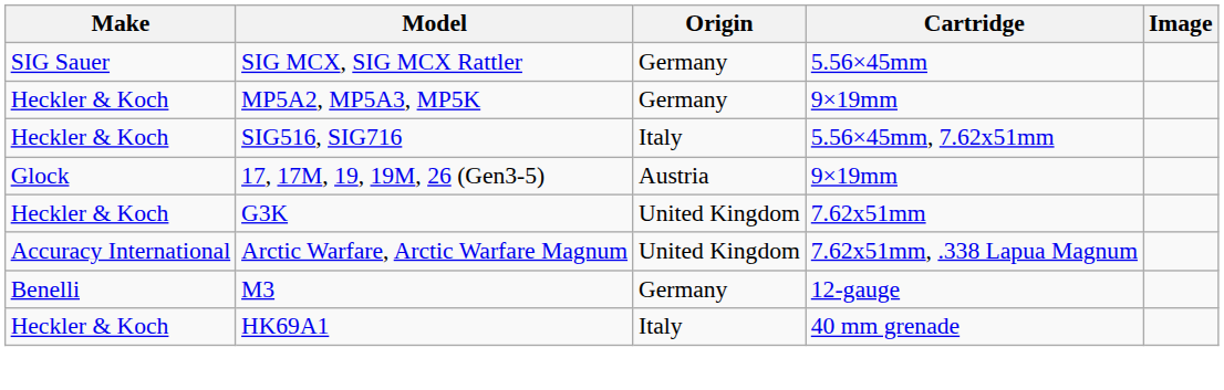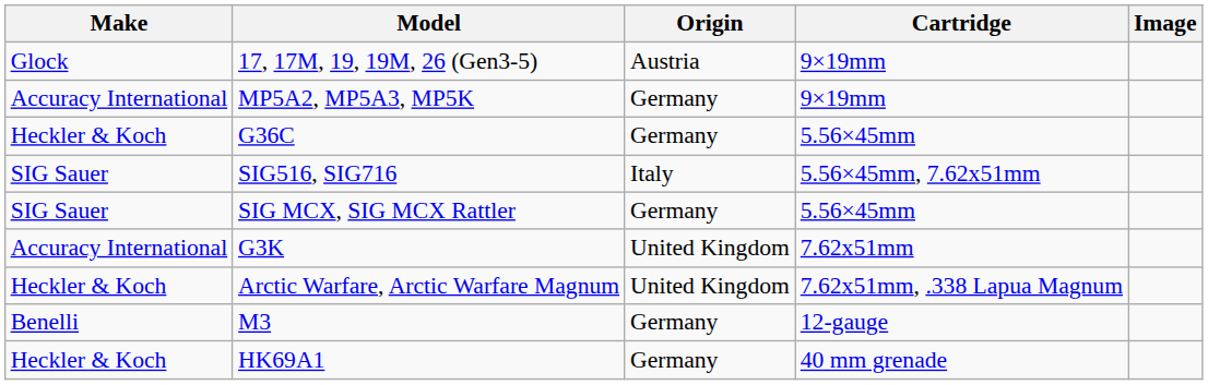rows swapped: 17, 17M, 19, 19M, 26 (Gen3-5) <-> SIG MCX, SIG MCX Rattler
MP5A2, MP5A3, MP5K | Make: Heckler & Koch -> Accuracy International
+ row: Heckler & Koch | G36C | Germany | 5.56×45mm
SIG516, SIG716 | Make: Heckler & Koch -> SIG Sauer
G3K | Make: Heckler & Koch -> Accuracy International
Arctic Warfare, Arctic Warfare Magnum | Make: Accuracy International -> Heckler & Koch
HK69A1 | Origin: Italy -> Germany
